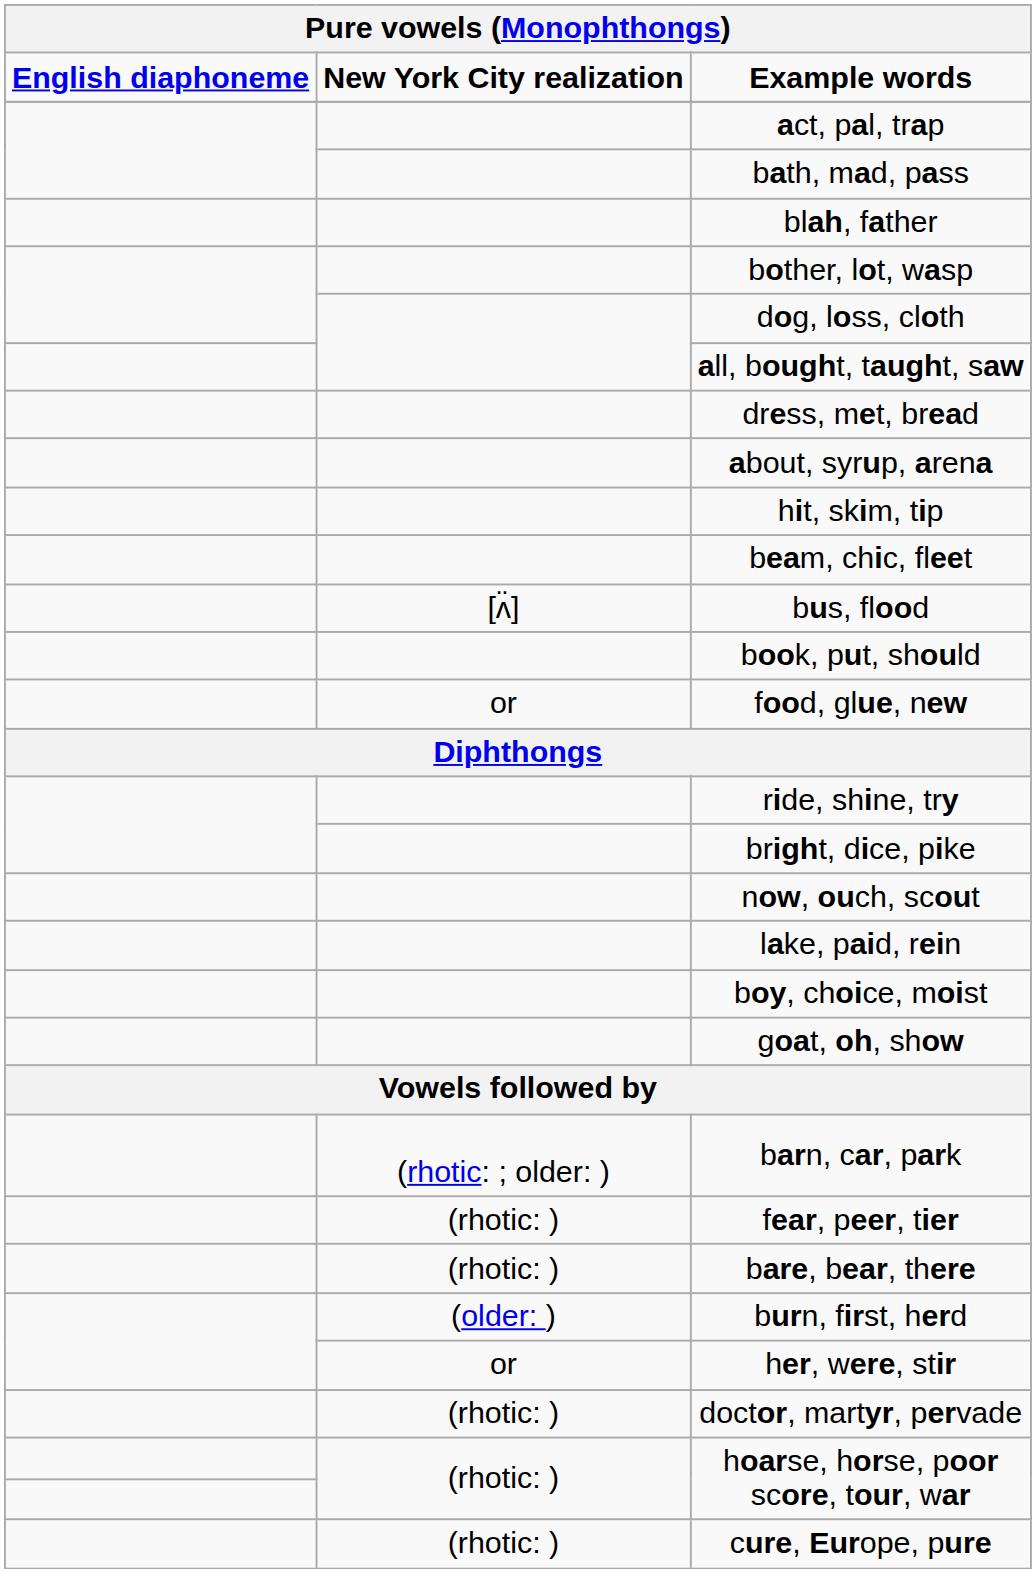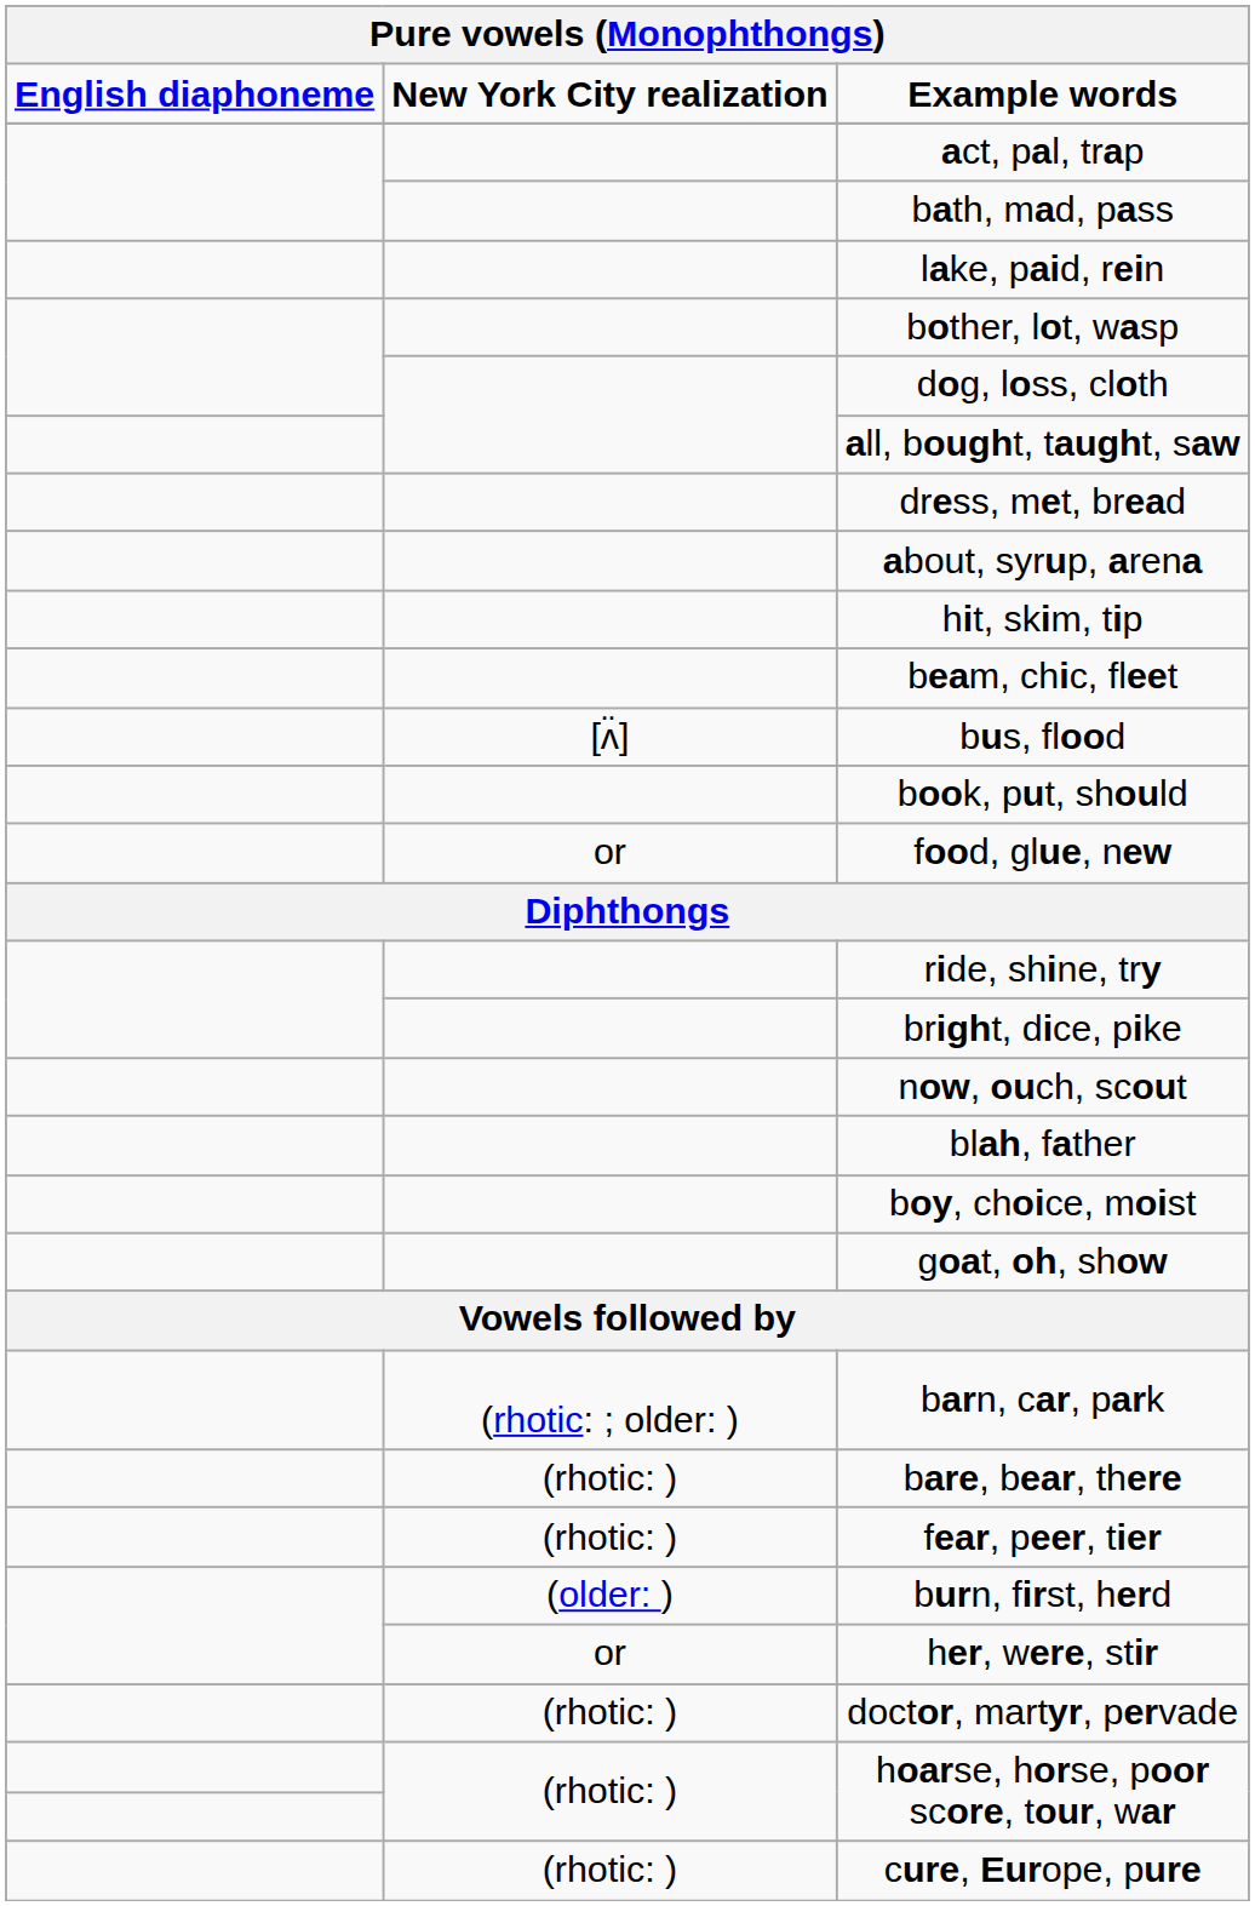rows swapped: blah, father <-> lake, paid, rein
rows swapped: fear, peer, tier <-> bare, bear, there
